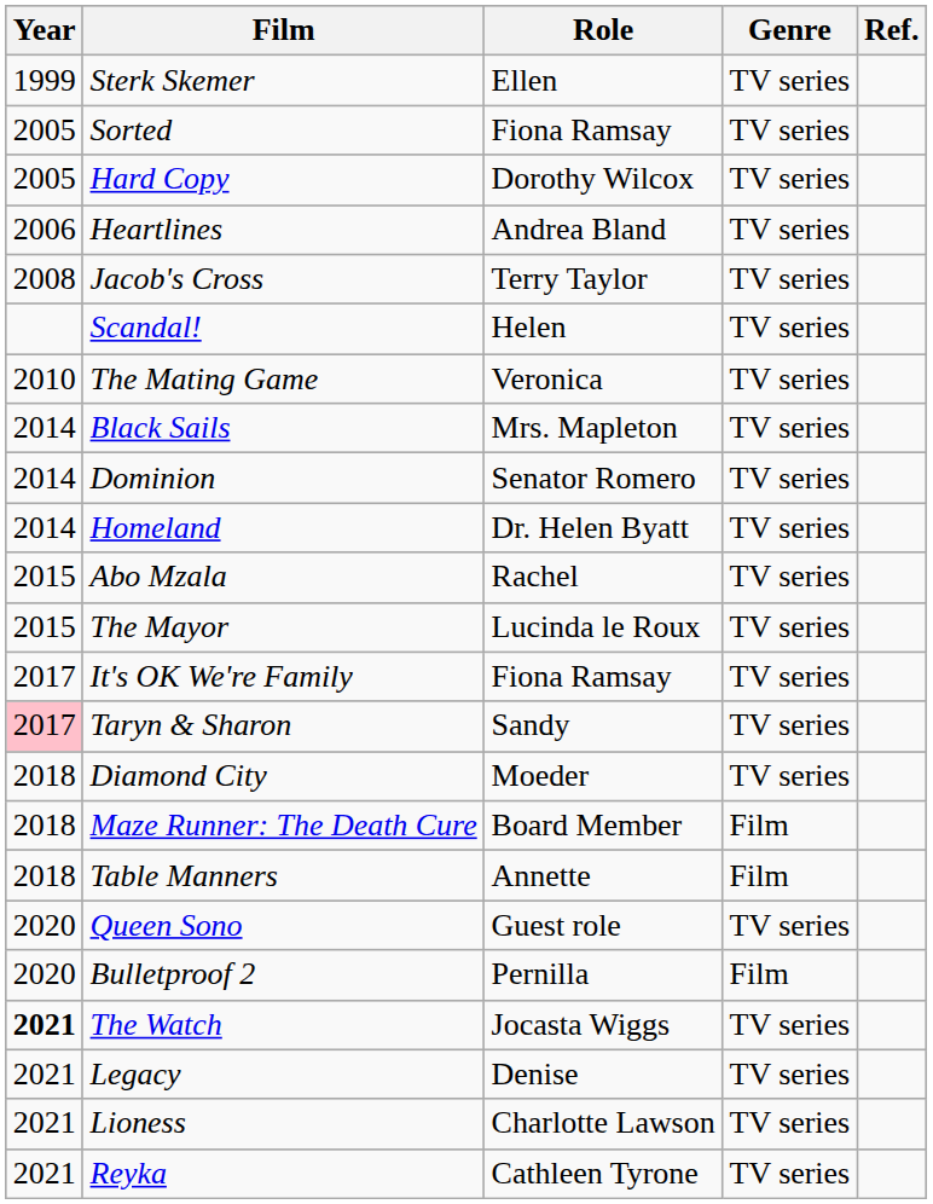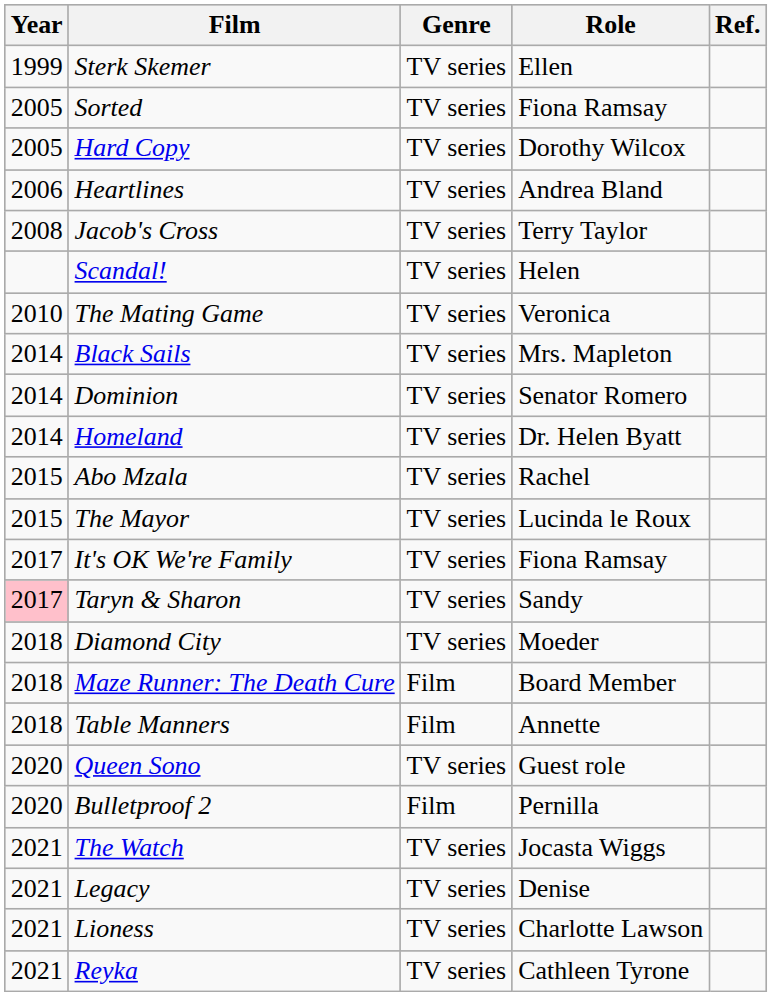columns swapped: Role <-> Genre
The Watch | Year: bold -> normal
